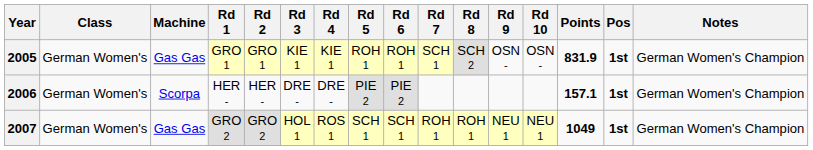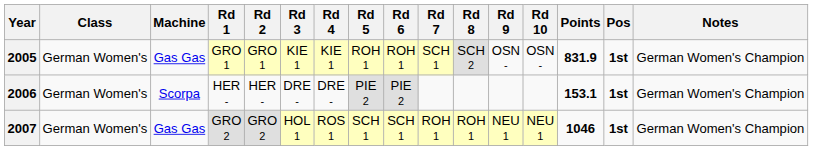2006 | Points: 157.1 -> 153.1
2007 | Points: 1049 -> 1046
